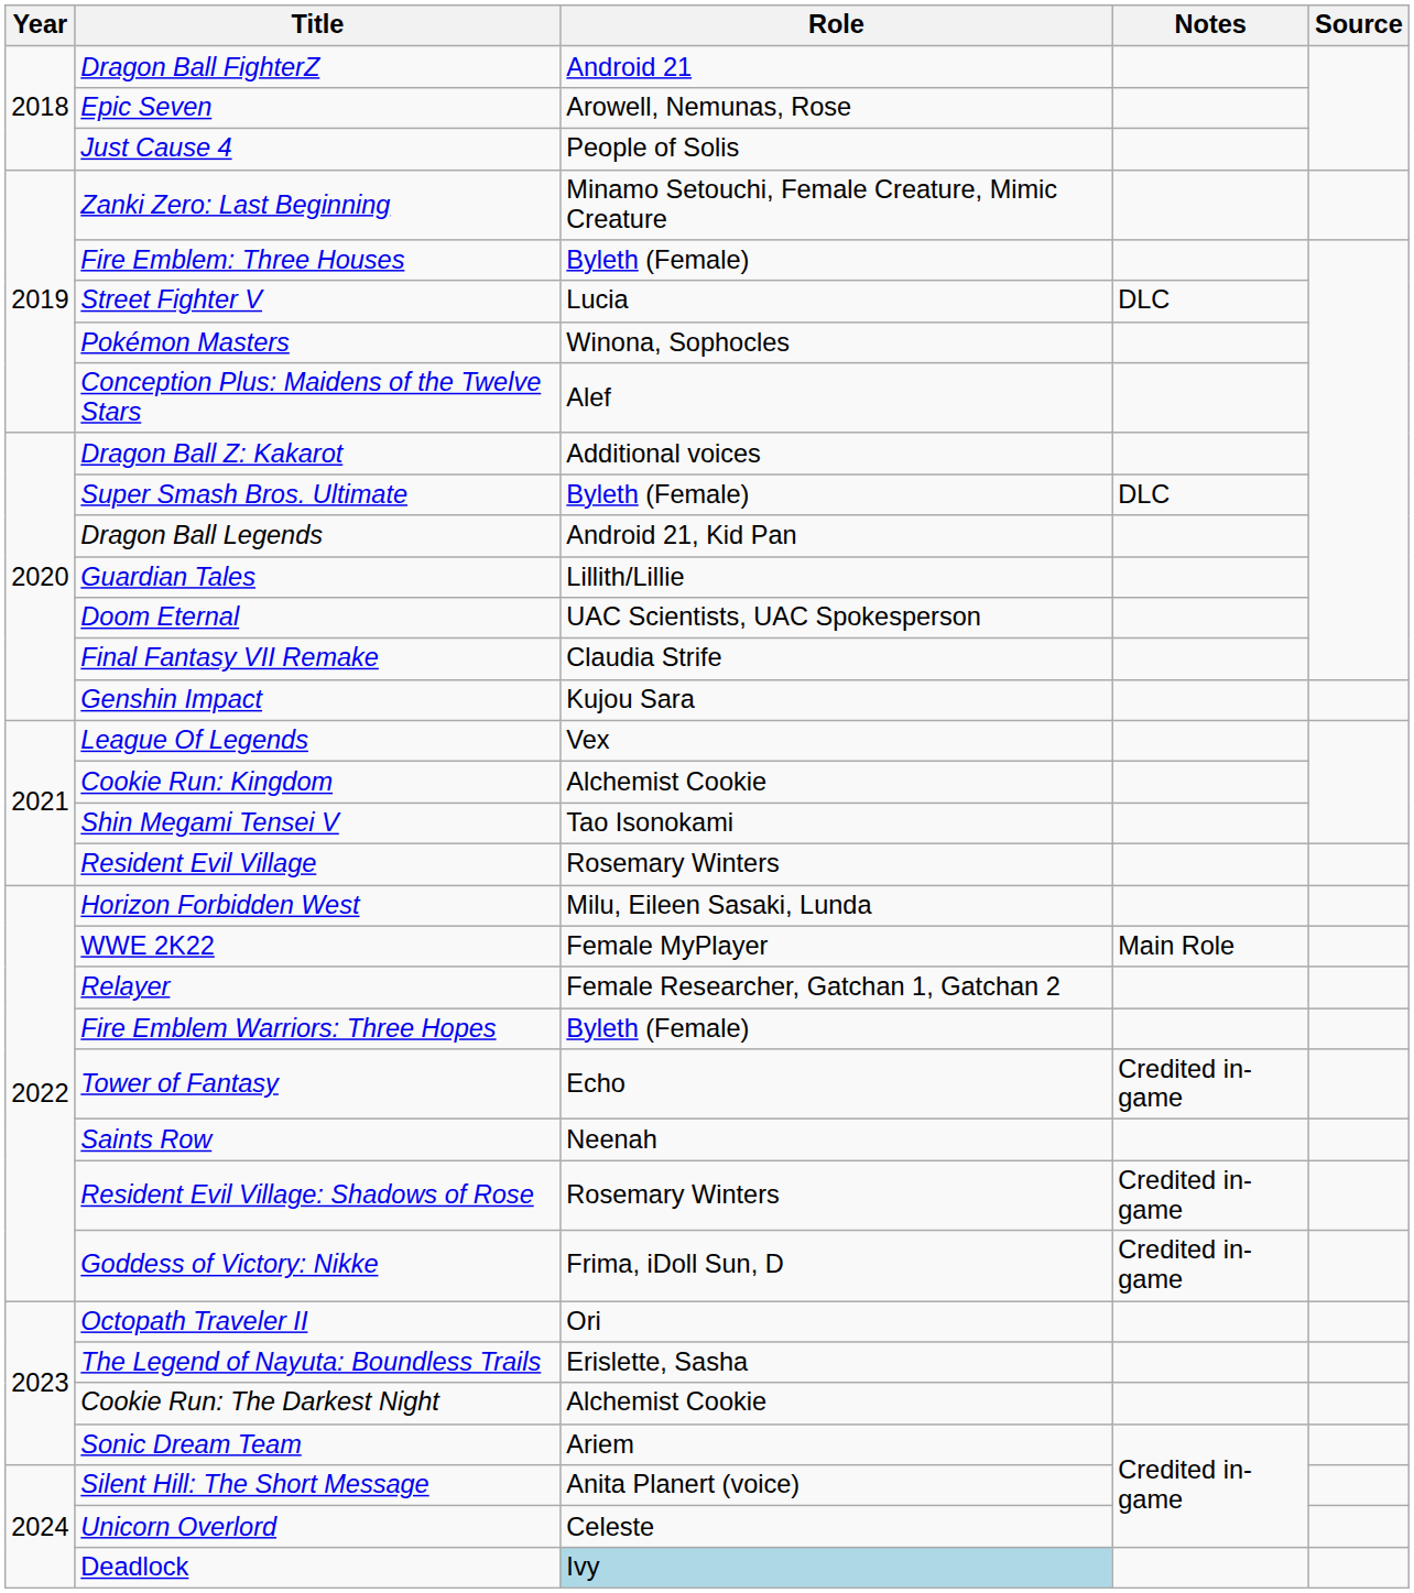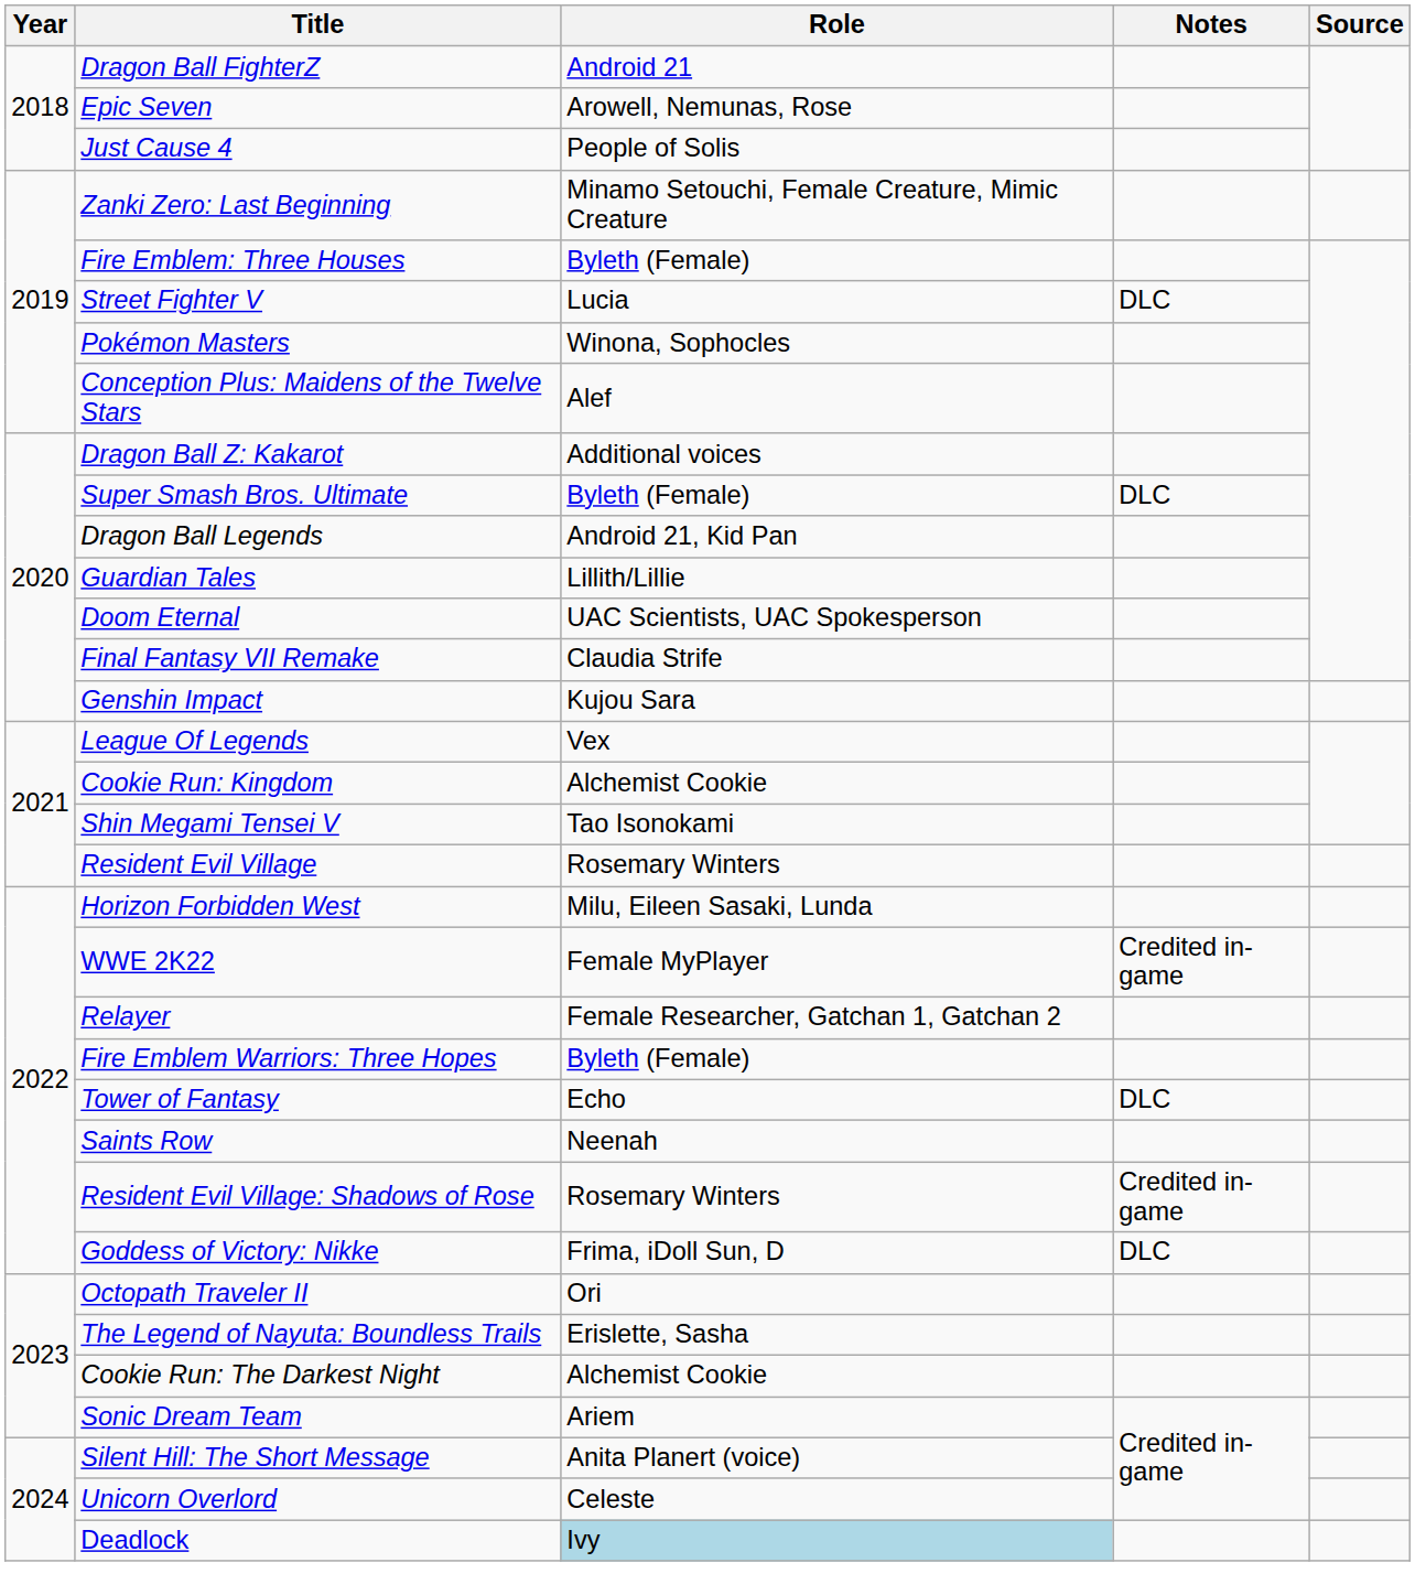WWE 2K22 | Notes: Main Role -> Credited in-game
Tower of Fantasy | Notes: Credited in-game -> DLC
Goddess of Victory: Nikke | Notes: Credited in-game -> DLC
